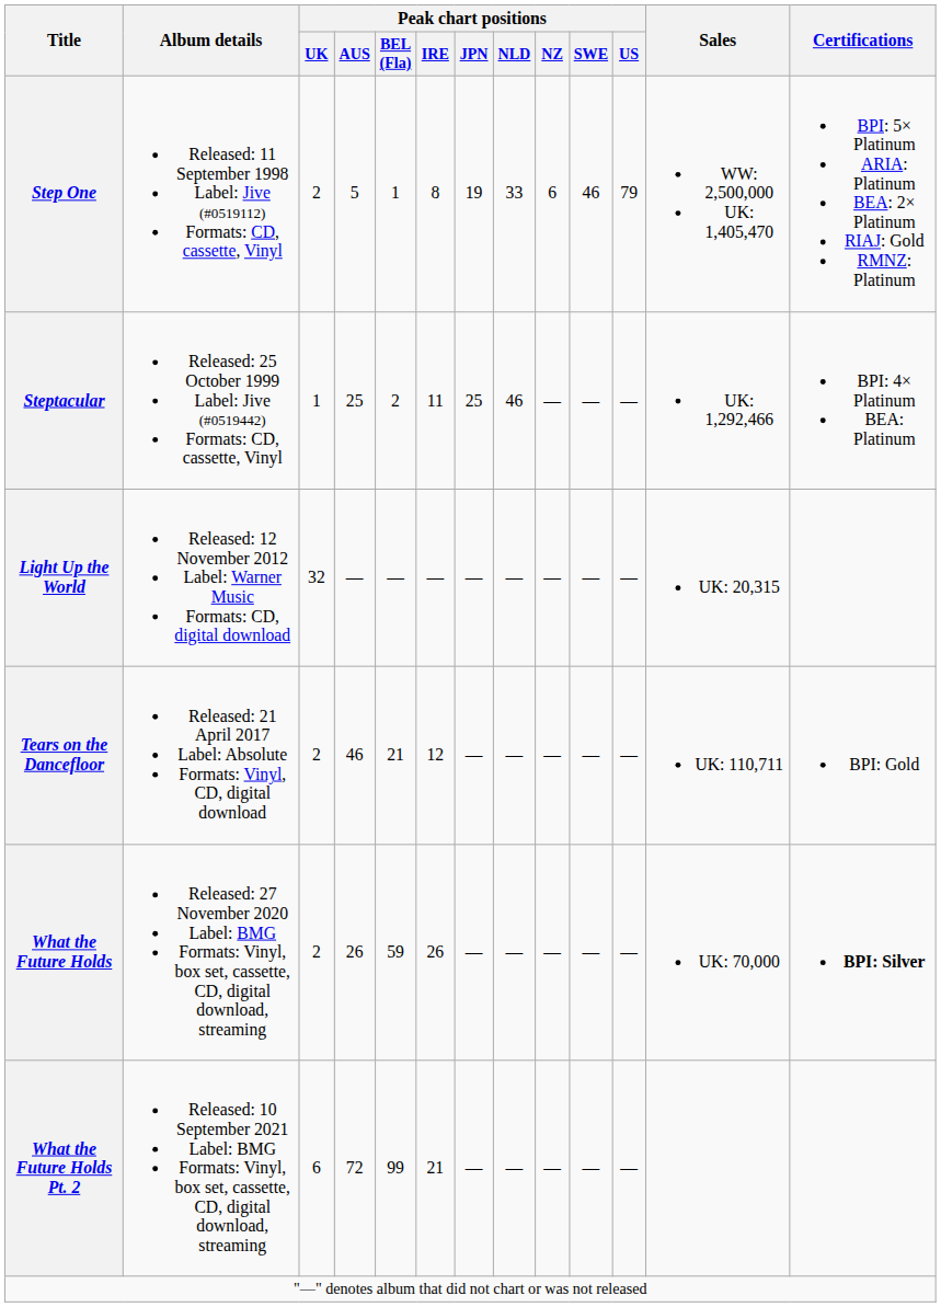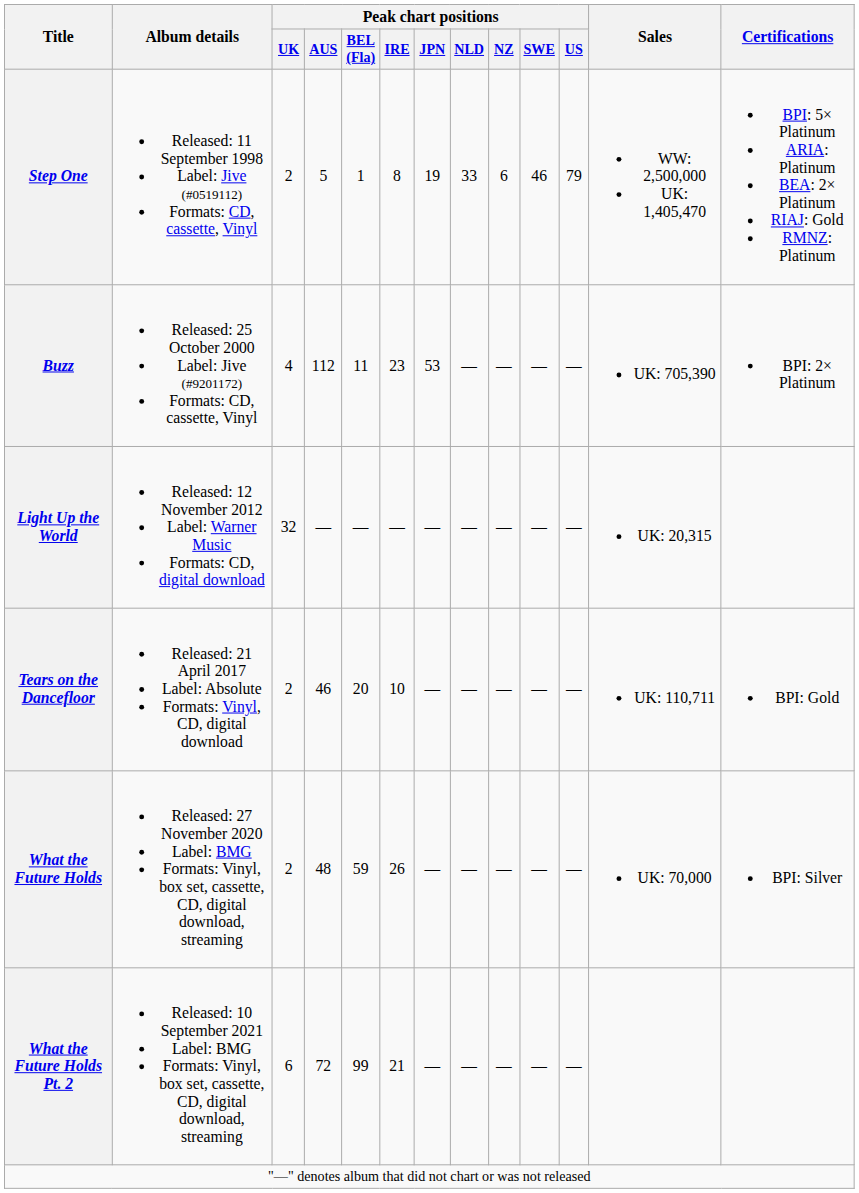- row: Steptacular | Released: 25 October 1999 Label: Jive (#0519442) Formats: CD, cassette, Vinyl | 1 | 25 | 2 | 11 | 25 | 46 | — | — | — | UK: 1,292,466 | BPI: 4× Platinum BEA: Platinum
+ row: Buzz | Released: 25 October 2000 Label: Jive (#9201172) Formats: CD, cassette, Vinyl | 4 | 112 | 11 | 23 | 53 | — | — | — | — | UK: 705,390 | BPI: 2× Platinum
Tears on the Dancefloor | Peak chart positions / BEL (Fla): 21 -> 20
Tears on the Dancefloor | Peak chart positions / IRE: 12 -> 10
What the Future Holds | Peak chart positions / AUS: 26 -> 48
What the Future Holds | Certifications: bold -> normal
